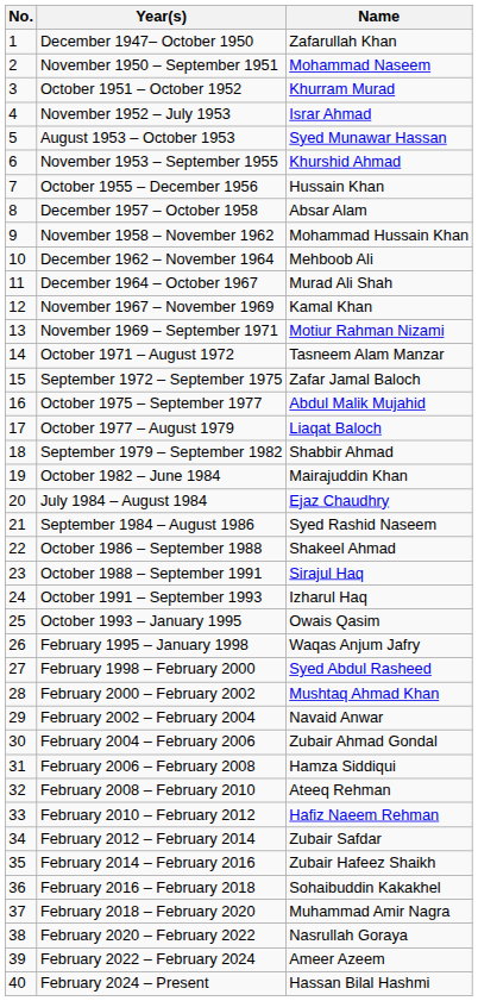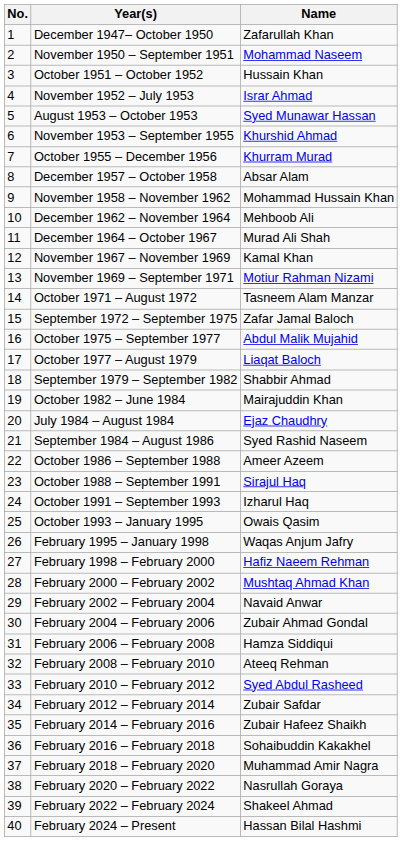October 1951 – October 1952 | Name: Khurram Murad -> Hussain Khan
October 1955 – December 1956 | Name: Hussain Khan -> Khurram Murad
October 1986 – September 1988 | Name: Shakeel Ahmad -> Ameer Azeem
February 1998 – February 2000 | Name: Syed Abdul Rasheed -> Hafiz Naeem Rehman
February 2010 – February 2012 | Name: Hafiz Naeem Rehman -> Syed Abdul Rasheed
February 2022 – February 2024 | Name: Ameer Azeem -> Shakeel Ahmad
